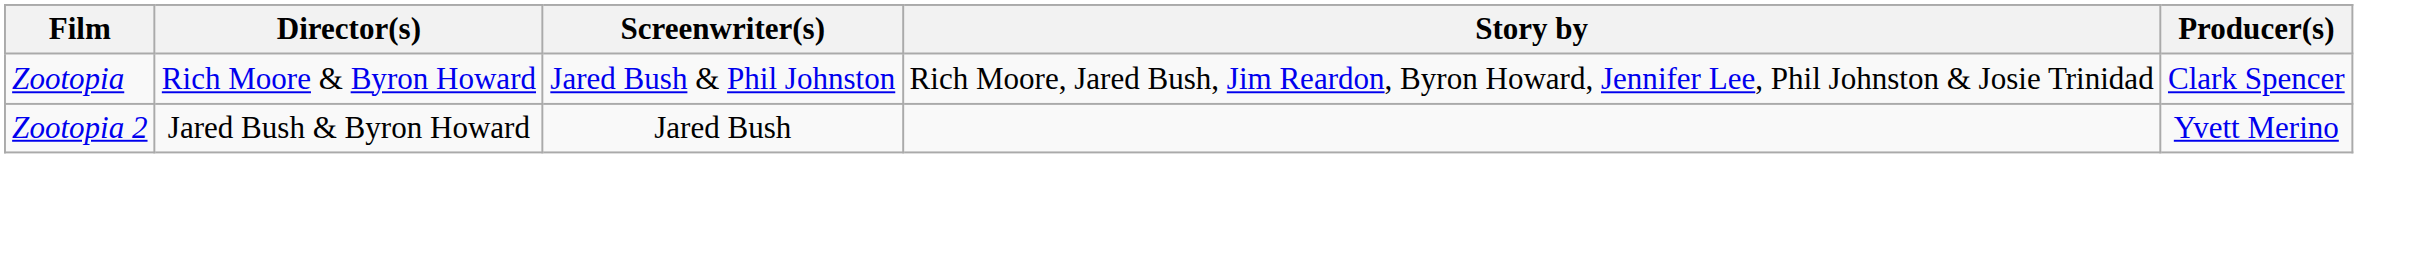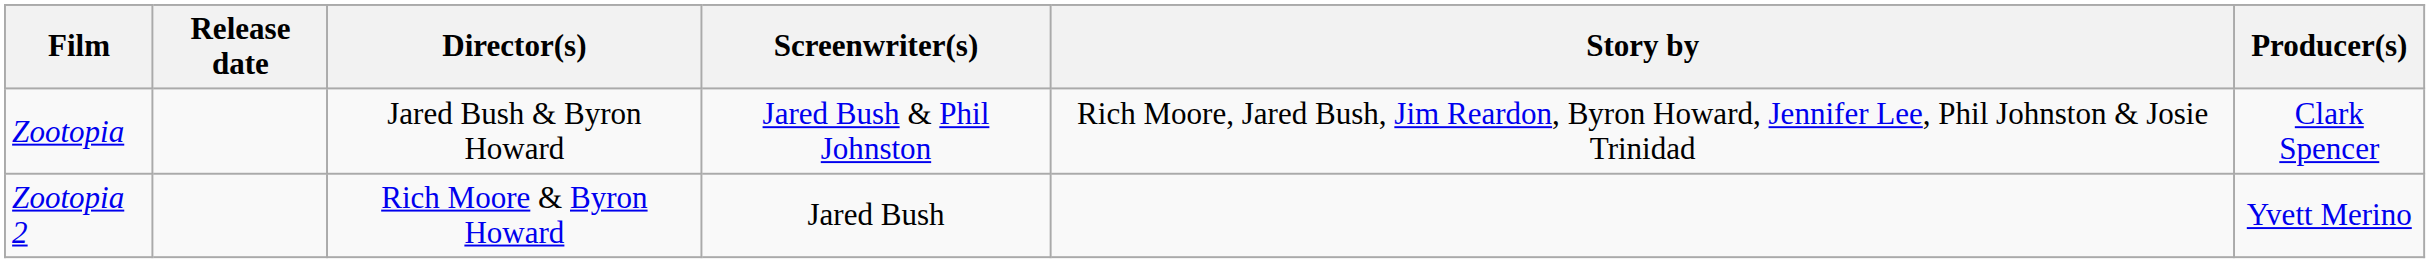+ column: Release date
Zootopia | Director(s): Rich Moore & Byron Howard -> Jared Bush & Byron Howard
Zootopia 2 | Director(s): Jared Bush & Byron Howard -> Rich Moore & Byron Howard
